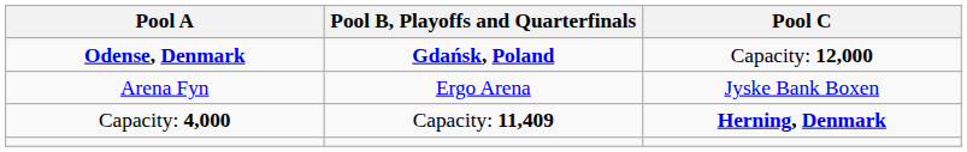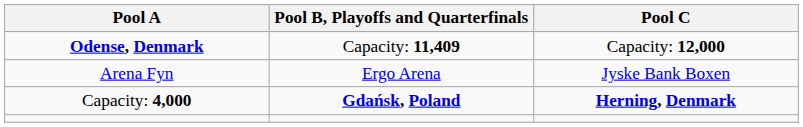Odense, Denmark | Pool B, Playoffs and Quarterfinals: Gdańsk, Poland -> Capacity: 11,409
Capacity: 4,000 | Pool B, Playoffs and Quarterfinals: Capacity: 11,409 -> Gdańsk, Poland
